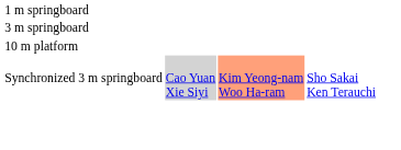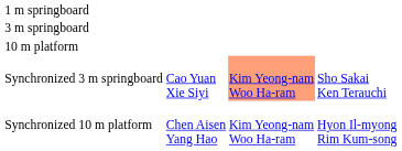Synchronized 3 m springboard | column 2: lightgrey background -> no background
+ row: Synchronized 10 m platform | Chen Aisen Yang Hao | Kim Yeong-nam Woo Ha-ram | Hyon Il-myong Rim Kum-song
